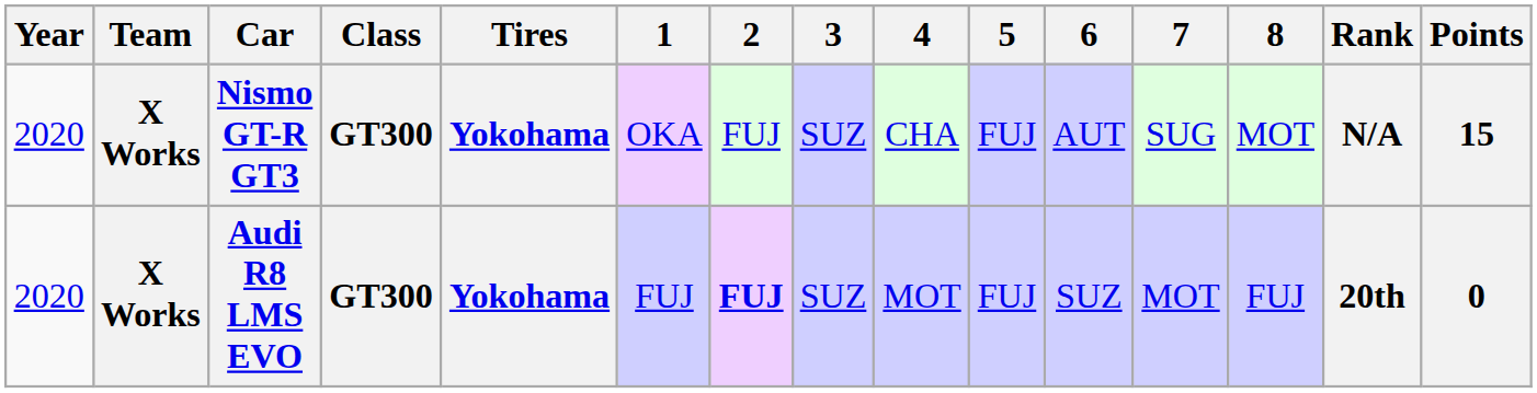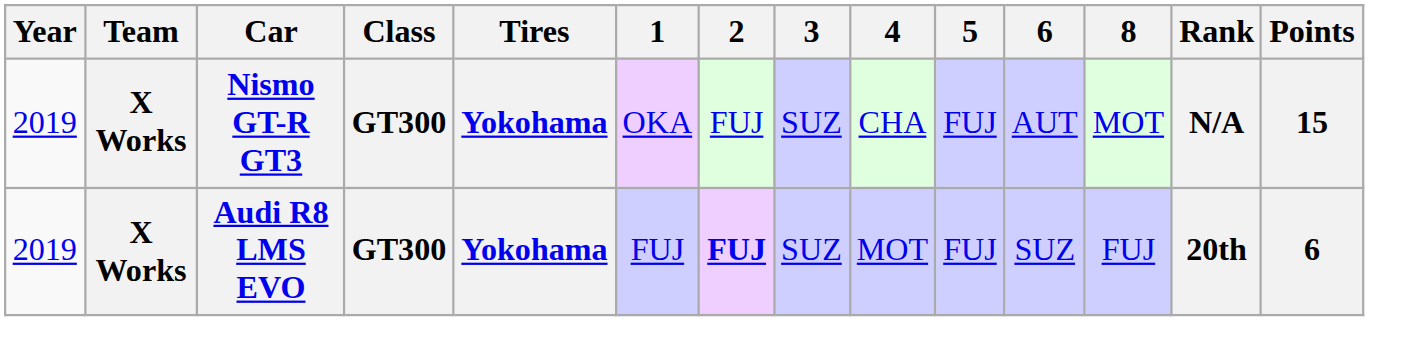- column: 7 | SUG | MOT
Nismo GT-R GT3 | Year: 2020 -> 2019
Audi R8 LMS EVO | Year: 2020 -> 2019
Audi R8 LMS EVO | Points: 0 -> 6
